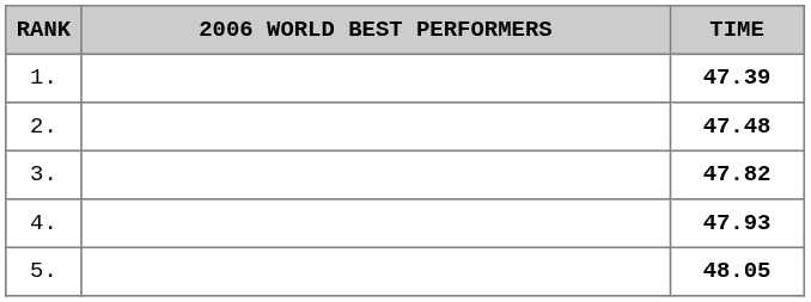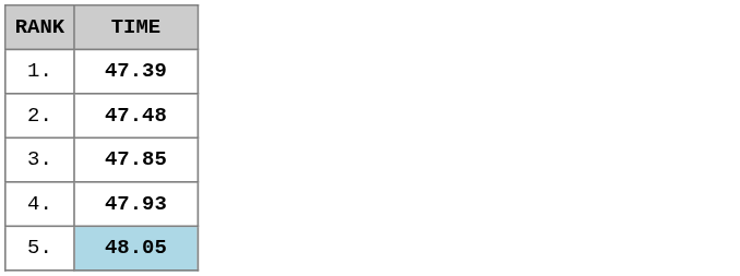- column: 2006 WORLD BEST PERFORMERS
3. | TIME: 47.82 -> 47.85
5. | TIME: no background -> lightblue background
